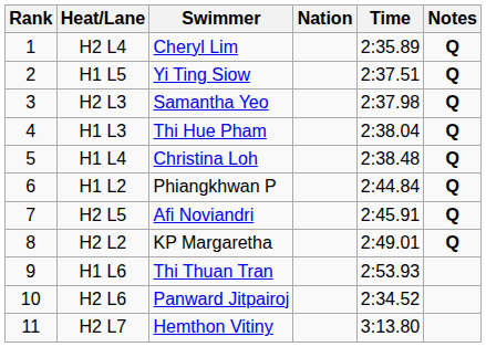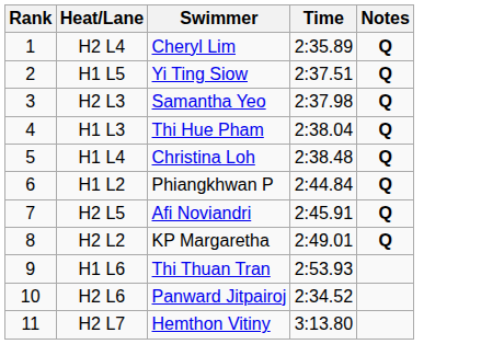- column: Nation
